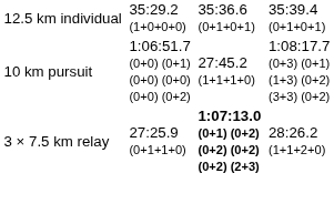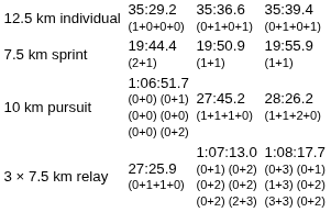+ row: 7.5 km sprint | 19:44.4 (2+1) | 19:50.9 (1+1) | 19:55.9 (1+1)
10 km pursuit | column 7: 1:08:17.7 (0+3) (0+1) (1+3) (0+2) (3+3) (0+2) -> 28:26.2 (1+1+2+0)
3 × 7.5 km relay | column 5: bold -> normal
3 × 7.5 km relay | column 7: 28:26.2 (1+1+2+0) -> 1:08:17.7 (0+3) (0+1) (1+3) (0+2) (3+3) (0+2)
